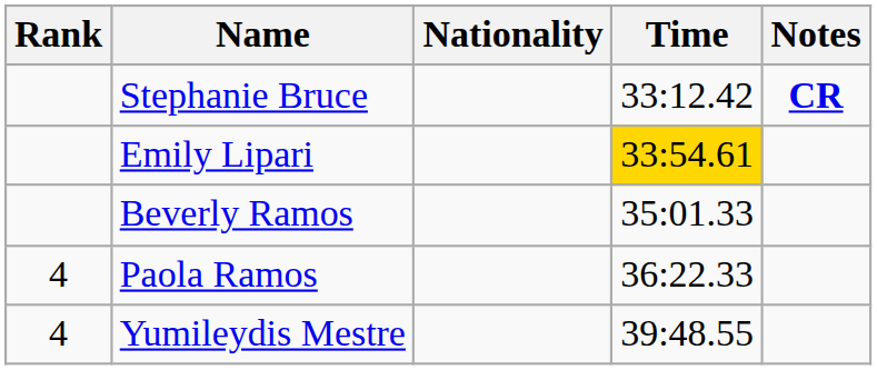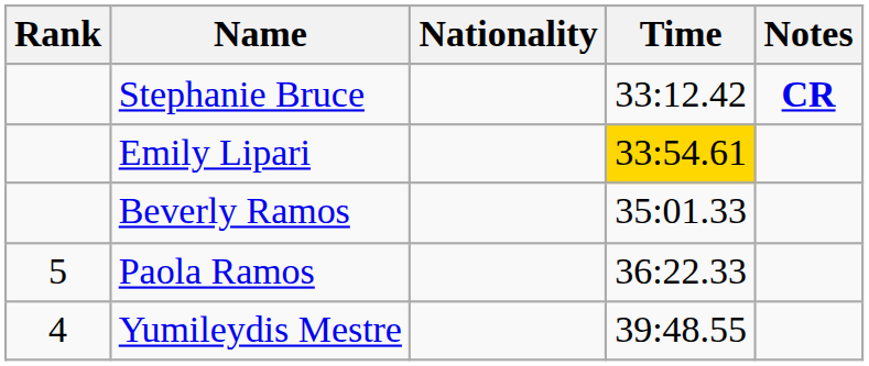Paola Ramos | Rank: 4 -> 5
